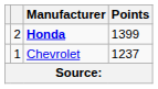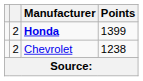Chevrolet | column 2: 1 -> 2
Chevrolet | Points: 1237 -> 1238
